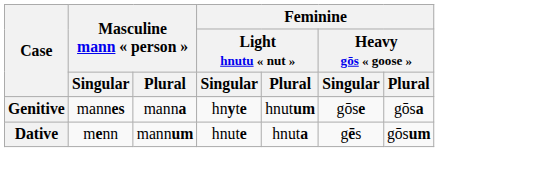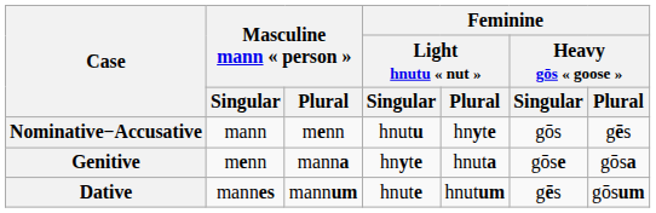+ row: Nominative−Accusative | mann | menn | hnutu | hnyte | gōs | gēs
Genitive | Masculine mann « person » / Singular: mannes -> menn
Genitive | Feminine / Light hnutu « nut » / Plural: hnutum -> hnuta
Dative | Masculine mann « person » / Singular: menn -> mannes
Dative | Feminine / Light hnutu « nut » / Plural: hnuta -> hnutum
